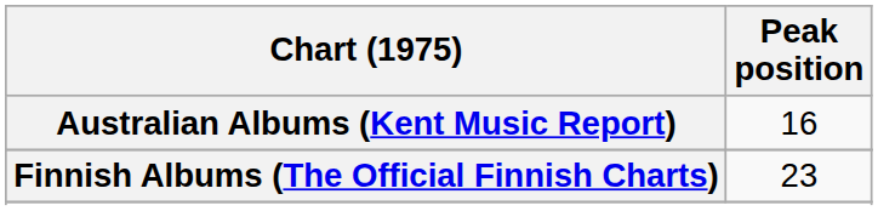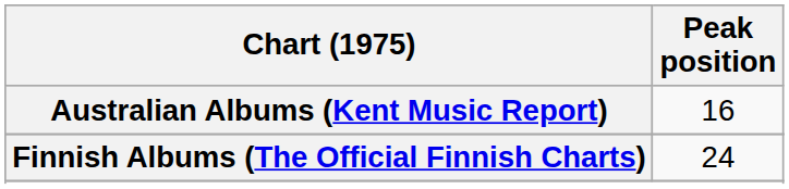Finnish Albums (The Official Finnish Charts) | Peak position: 23 -> 24
